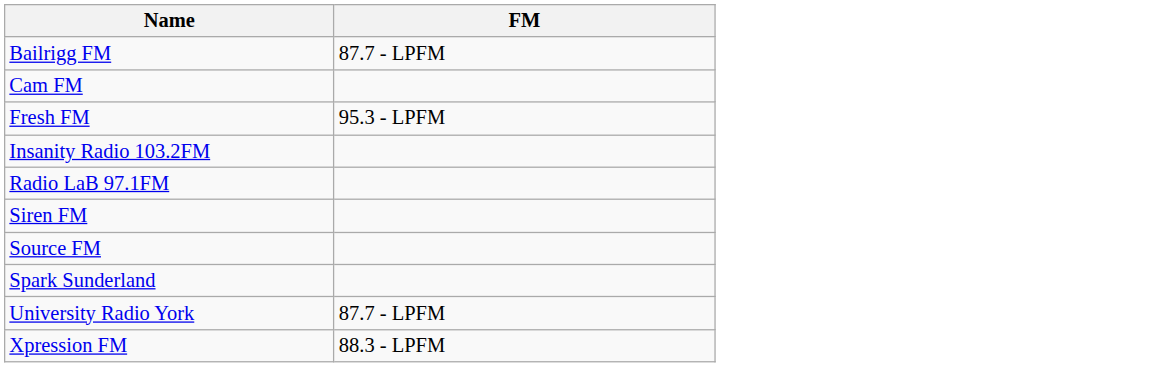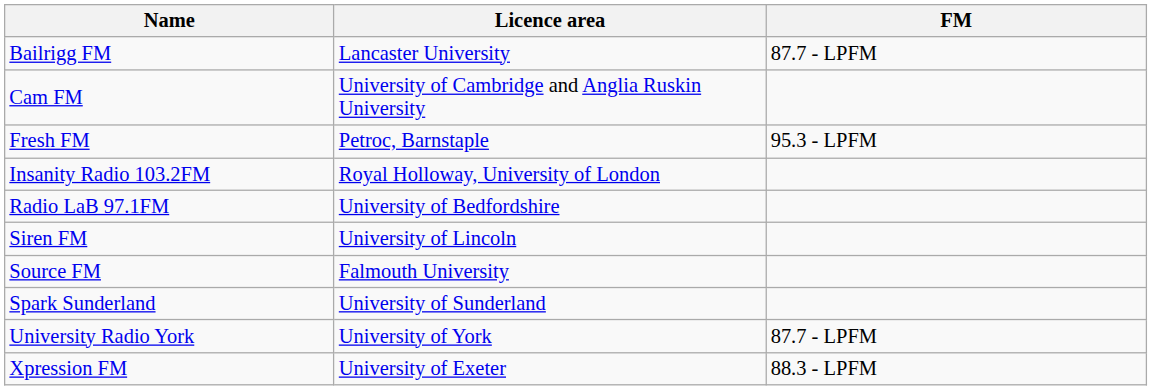+ column: Licence area | Lancaster University | University of Cambridge and Anglia Ruskin University | Petroc, Barnstaple | Royal Holloway, University of London | University of Bedfordshire | University of Lincoln | Falmouth University | University of Sunderland | University of York | University of Exeter
